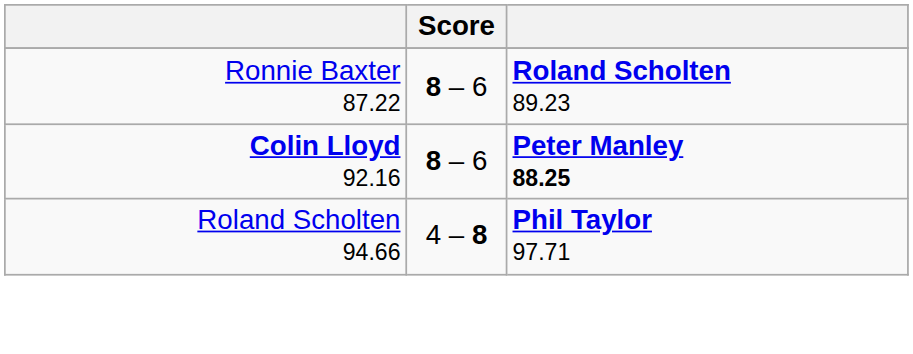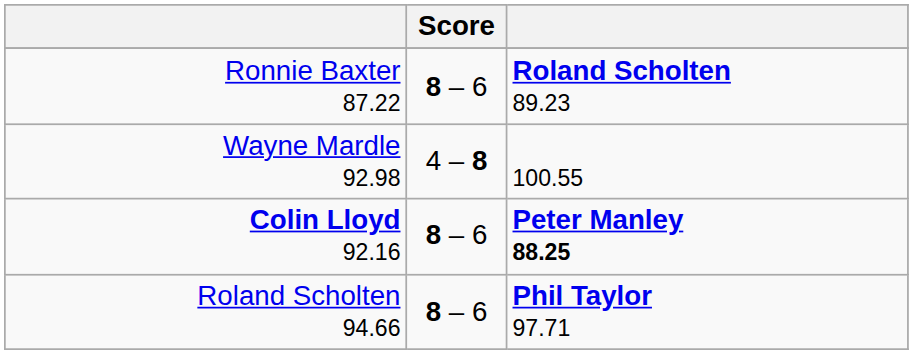+ row: Wayne Mardle 92.98 | 4 – 8 | 100.55
Roland Scholten 94.66 | Score: 4 – 8 -> 8 – 6
